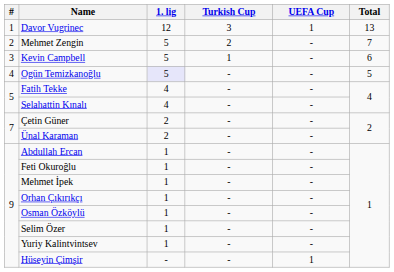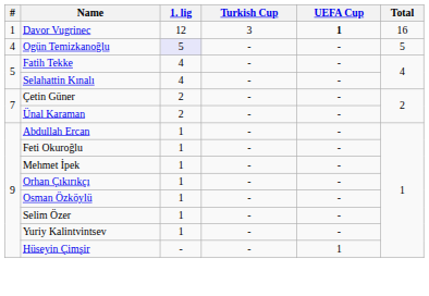Davor Vugrinec | UEFA Cup: normal -> bold
Davor Vugrinec | Total: 13 -> 16
- row: 2 | Mehmet Zengin | 5 | 2 | - | 7
- row: 3 | Kevin Campbell | 5 | 1 | - | 6
